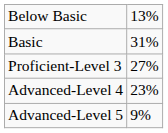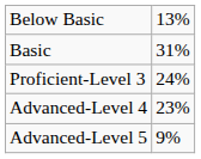Proficient-Level 3 | column 2: 27% -> 24%
